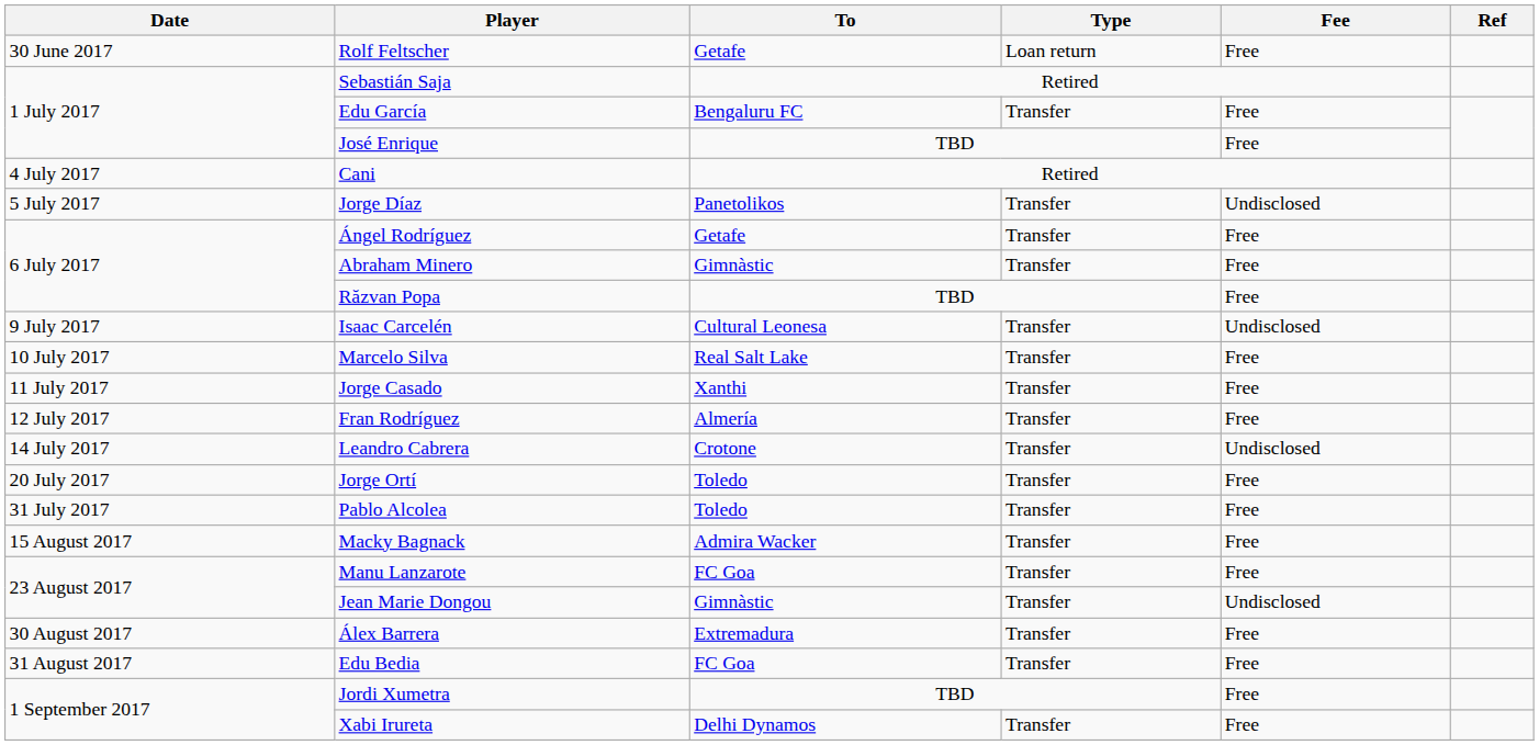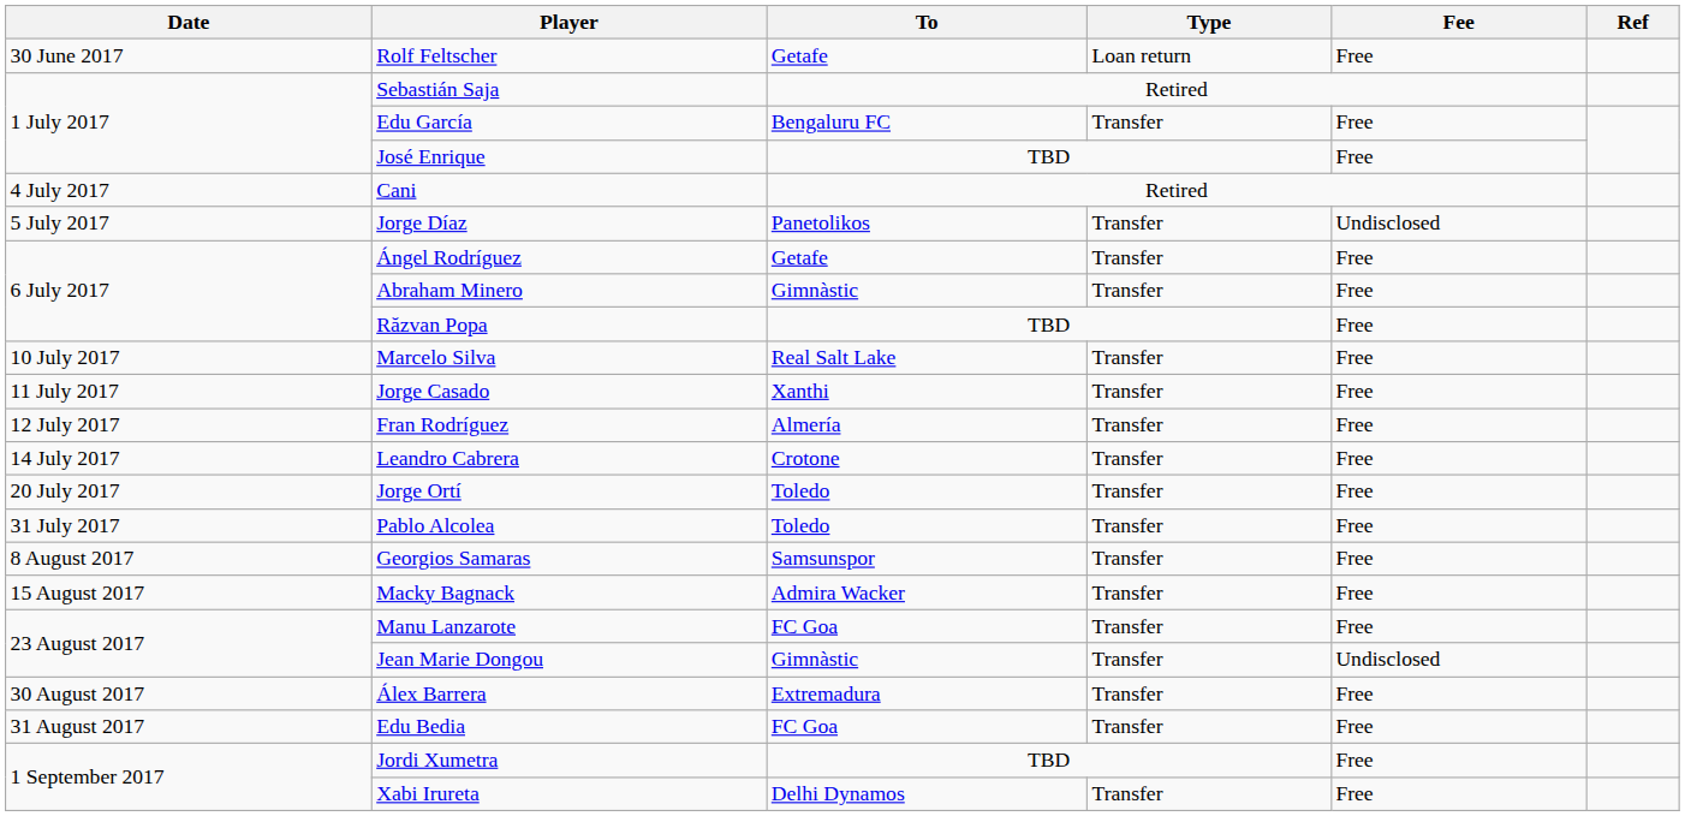- row: 9 July 2017 | Isaac Carcelén | Cultural Leonesa | Transfer | Undisclosed
Leandro Cabrera | Fee: Undisclosed -> Free
+ row: 8 August 2017 | Georgios Samaras | Samsunspor | Transfer | Free
